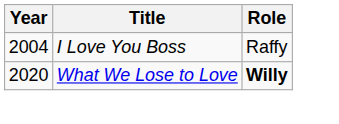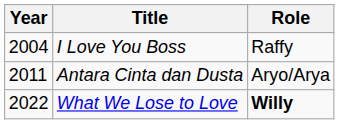+ row: 2011 | Antara Cinta dan Dusta | Aryo/Arya
What We Lose to Love | Year: 2020 -> 2022
